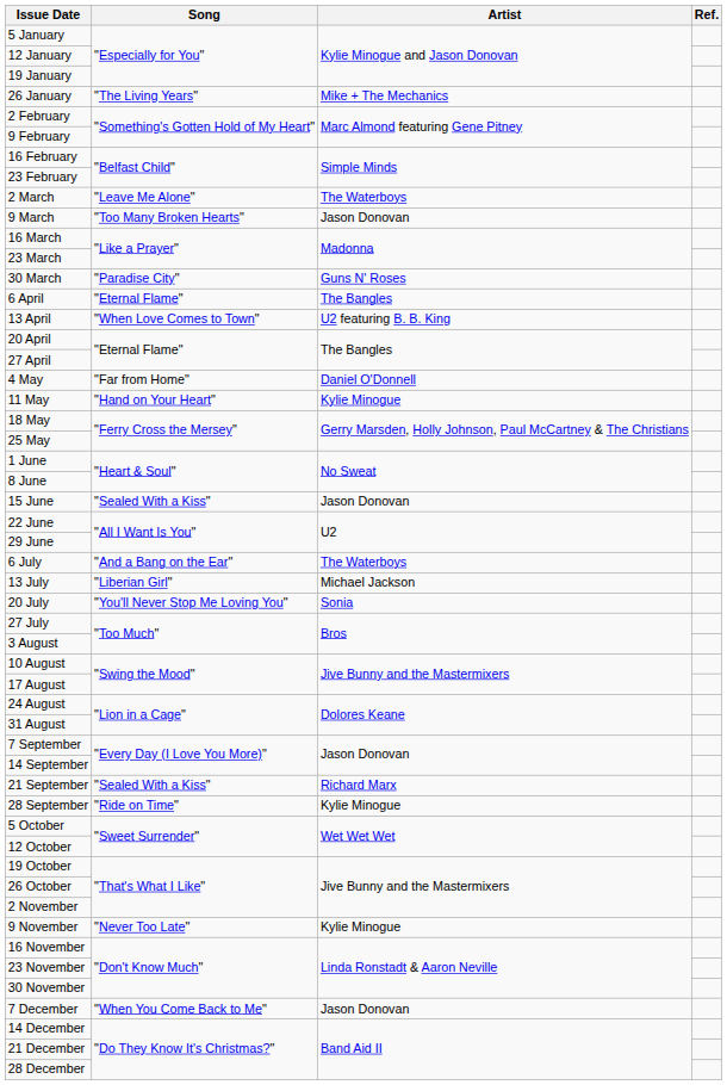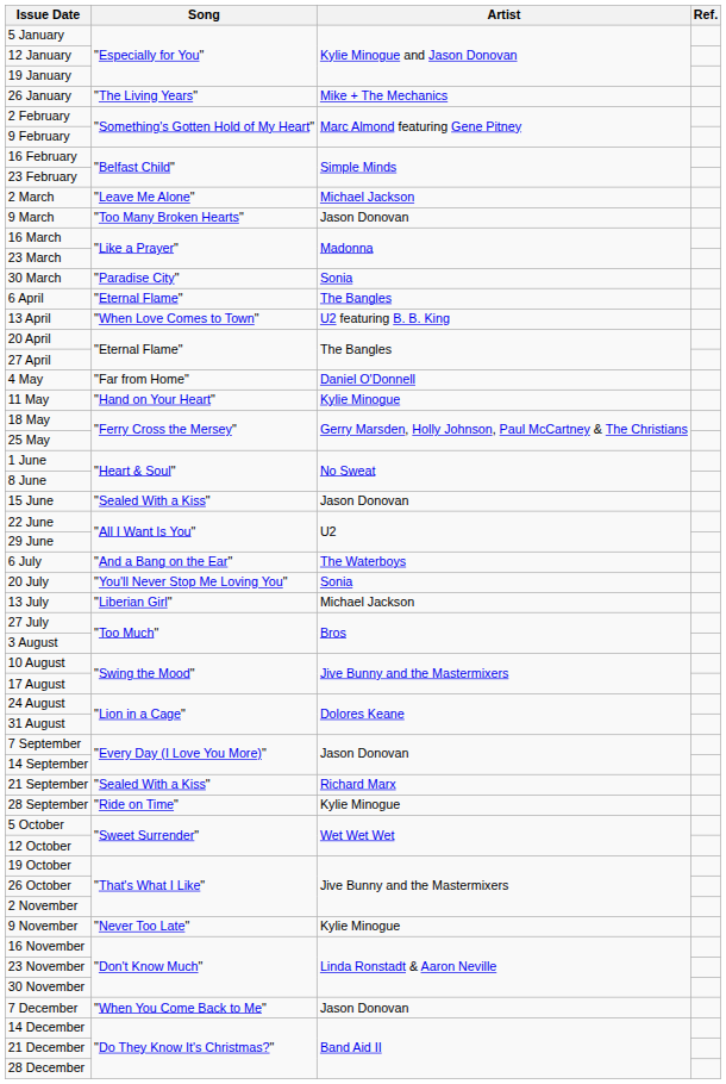2 March | Artist: The Waterboys -> Michael Jackson
30 March | Artist: Guns N' Roses -> Sonia
rows swapped: 13 July <-> 20 July
